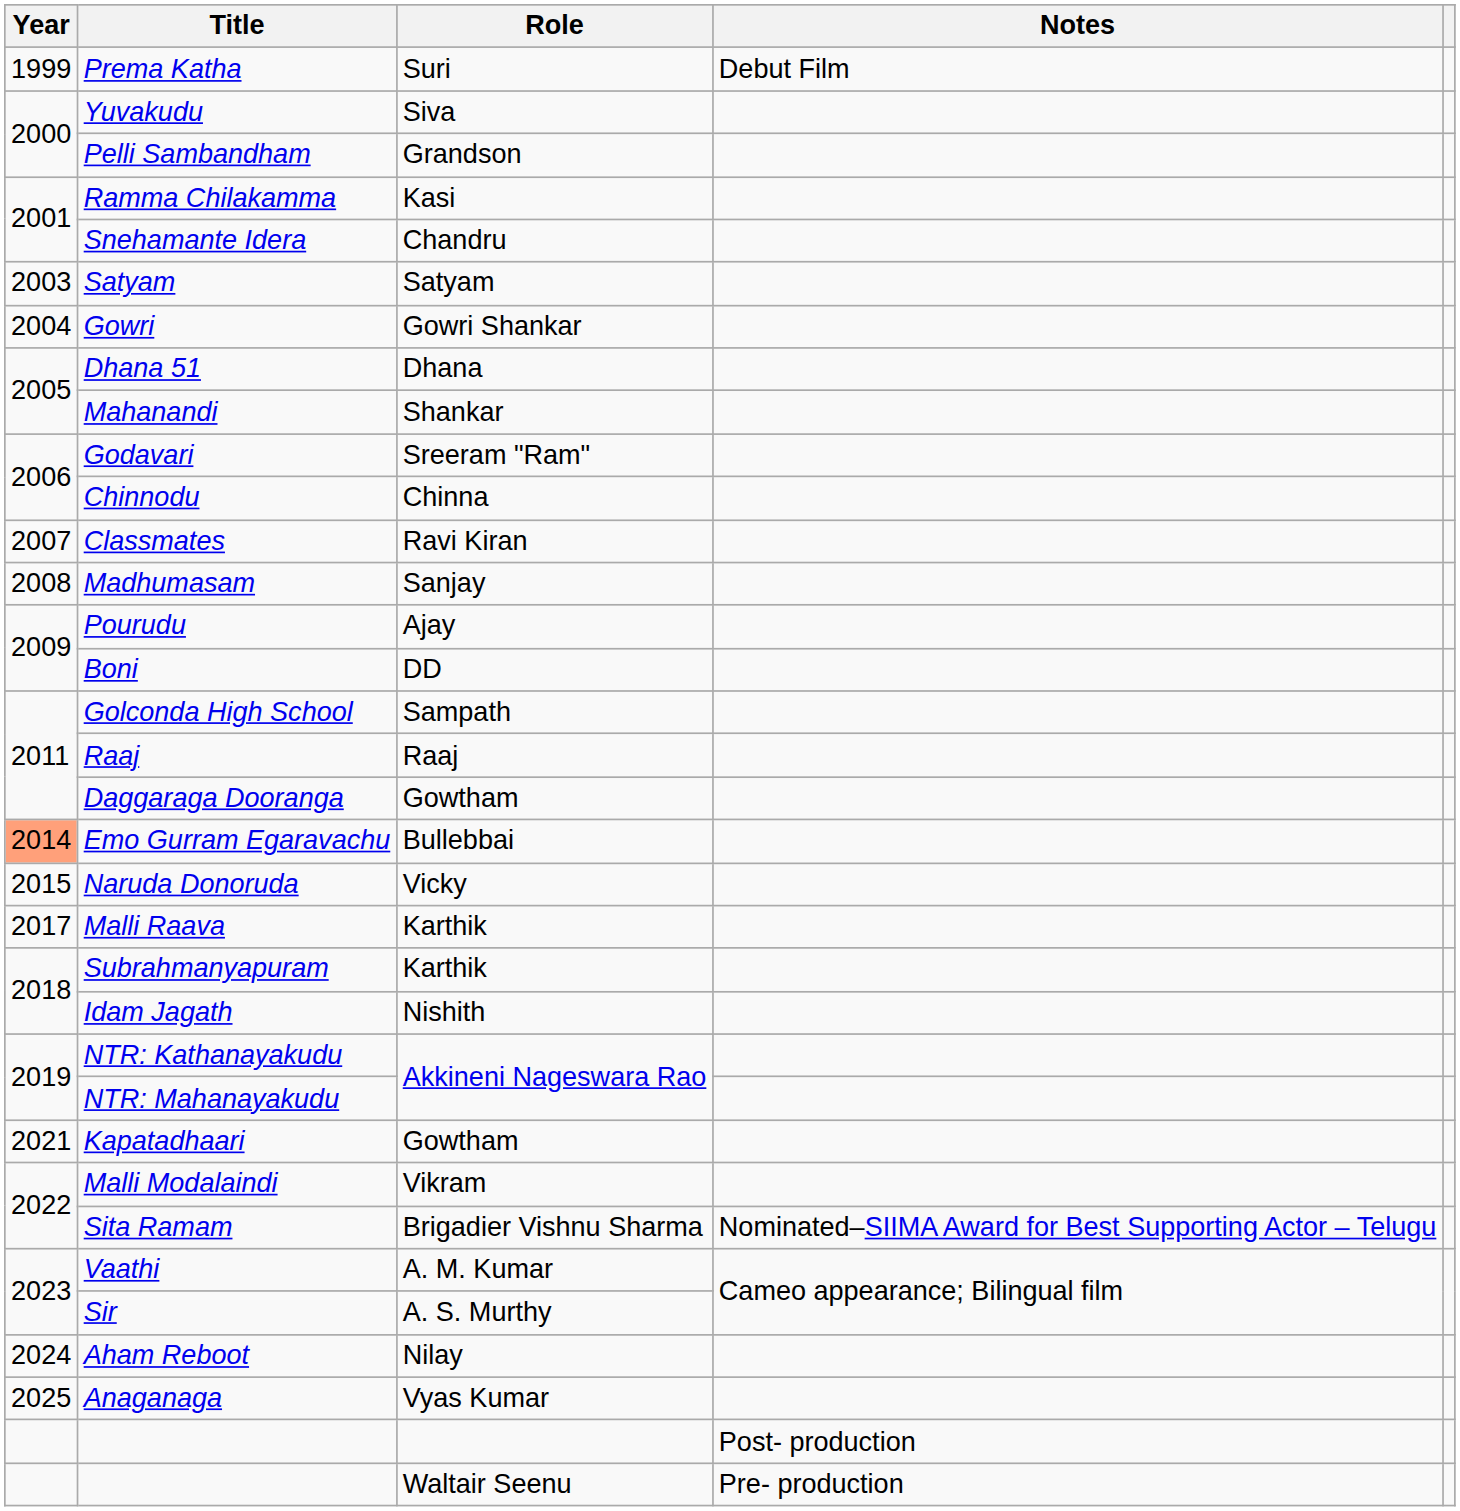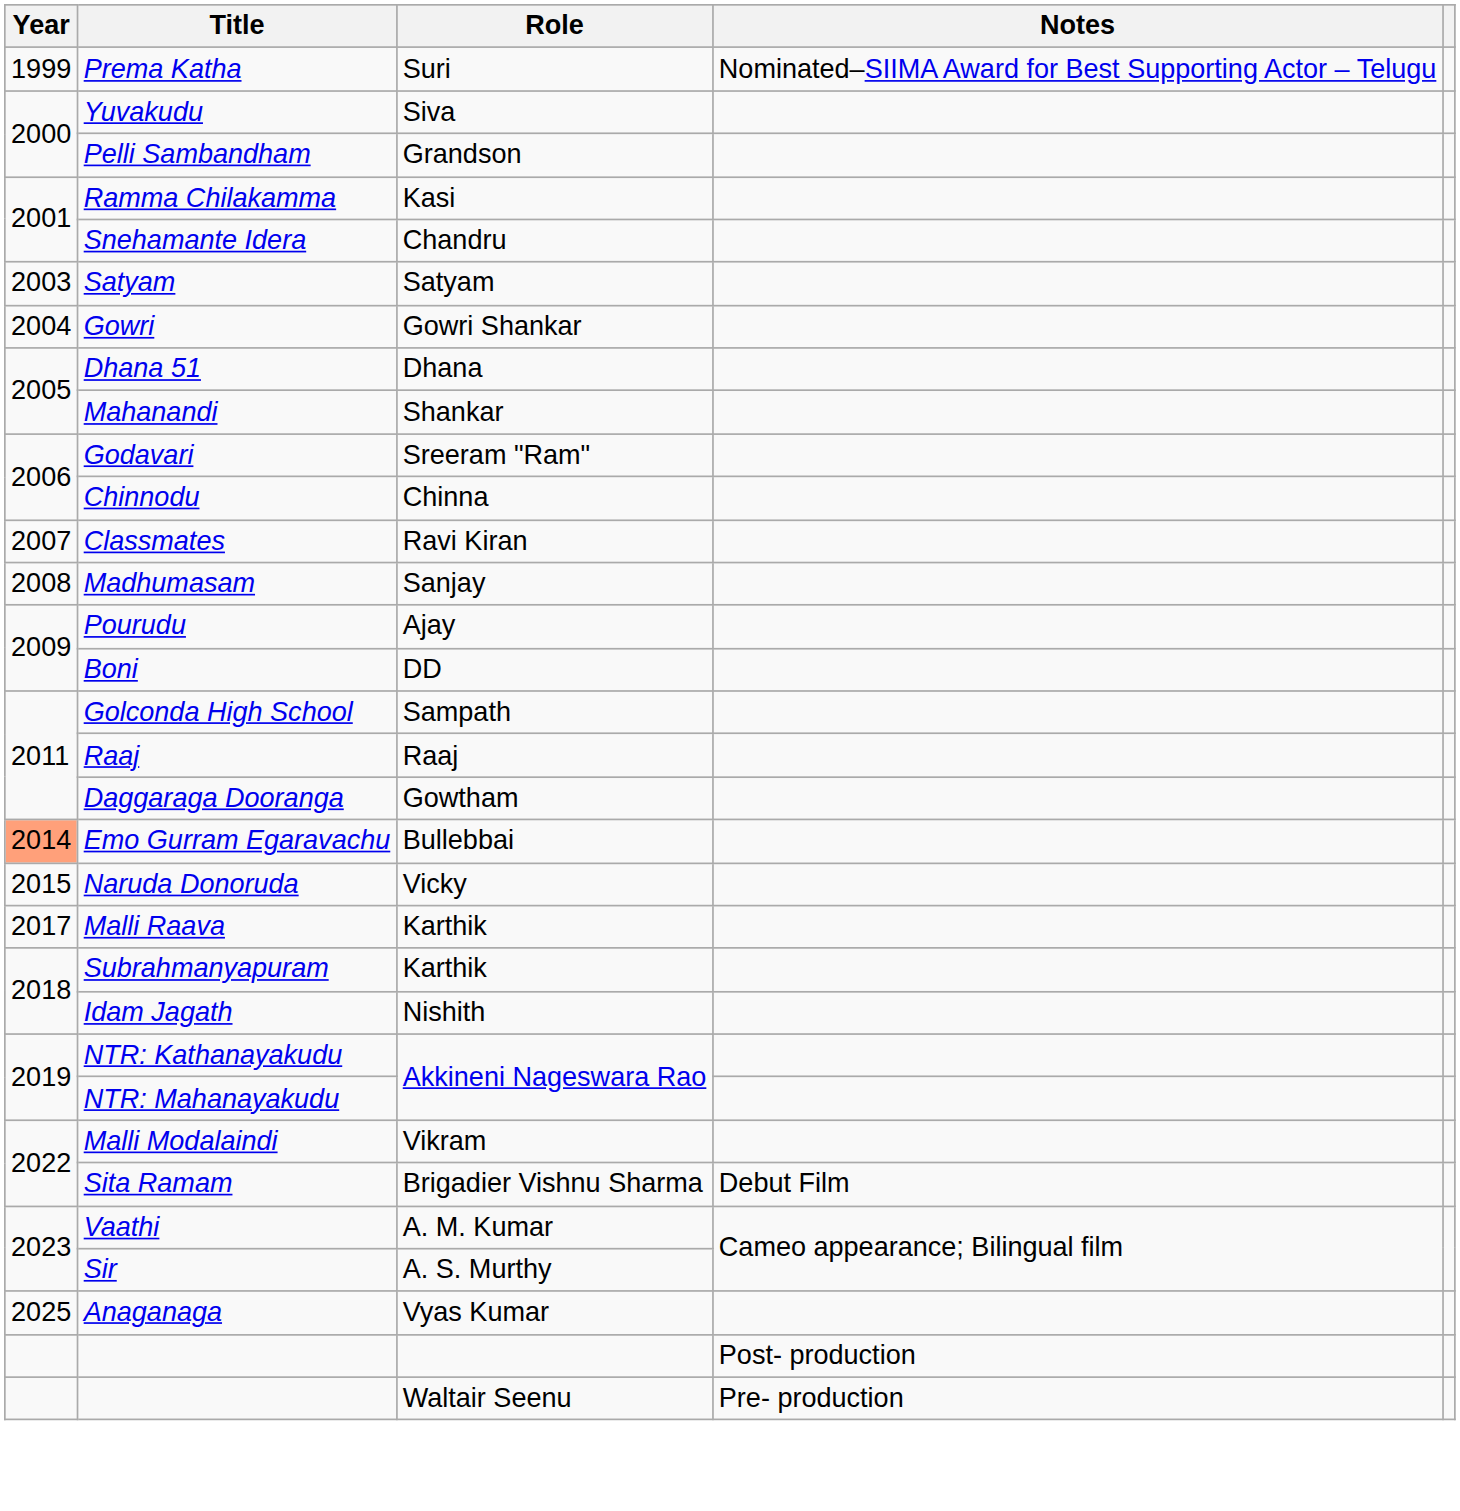Prema Katha | Notes: Debut Film -> Nominated–SIIMA Award for Best Supporting Actor – Telugu
- row: 2021 | Kapatadhaari | Gowtham
Sita Ramam | Notes: Nominated–SIIMA Award for Best Supporting Actor – Telugu -> Debut Film
- row: 2024 | Aham Reboot | Nilay
